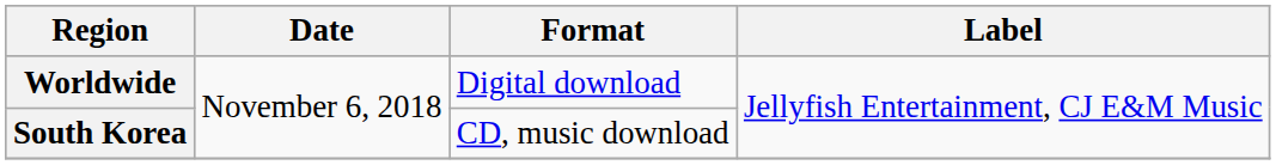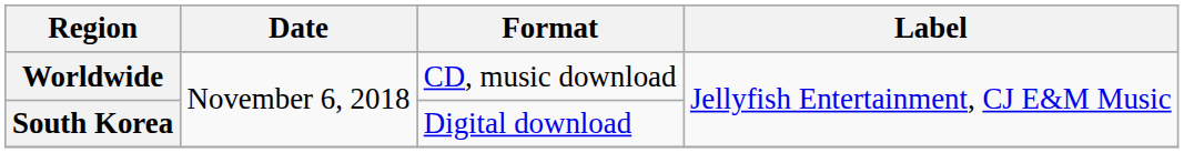Worldwide | Format: Digital download -> CD, music download
South Korea | Format: CD, music download -> Digital download
